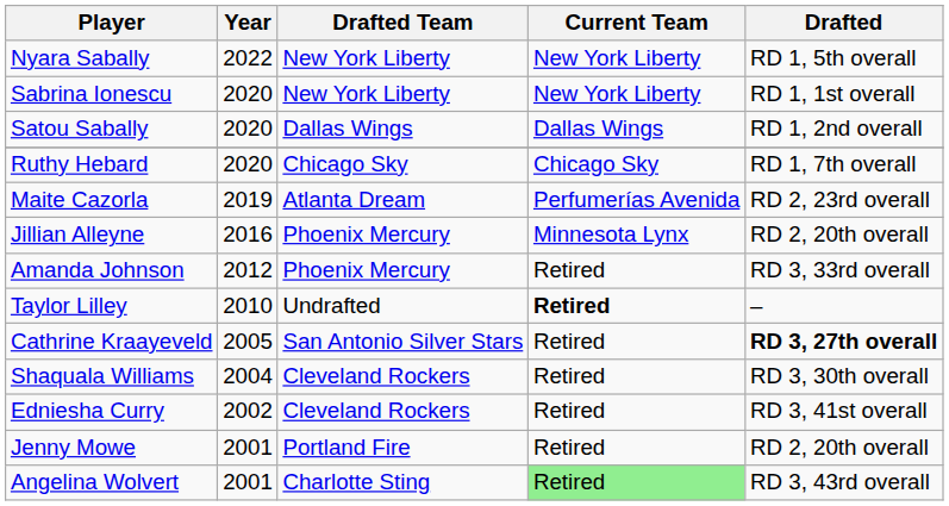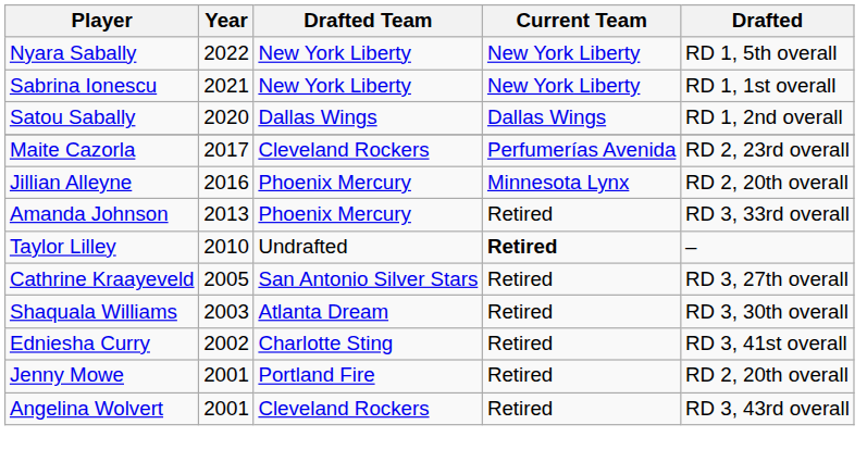Sabrina Ionescu | Year: 2020 -> 2021
- row: Ruthy Hebard | 2020 | Chicago Sky | Chicago Sky | RD 1, 7th overall
Maite Cazorla | Year: 2019 -> 2017
Maite Cazorla | Drafted Team: Atlanta Dream -> Cleveland Rockers
Amanda Johnson | Year: 2012 -> 2013
Cathrine Kraayeveld | Drafted: bold -> normal
Shaquala Williams | Year: 2004 -> 2003
Shaquala Williams | Drafted Team: Cleveland Rockers -> Atlanta Dream
Edniesha Curry | Drafted Team: Cleveland Rockers -> Charlotte Sting
Angelina Wolvert | Drafted Team: Charlotte Sting -> Cleveland Rockers
Angelina Wolvert | Current Team: lightgreen background -> no background
